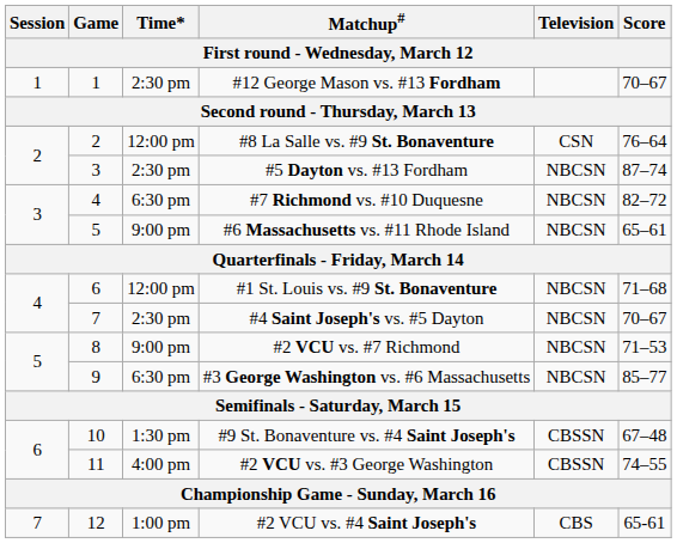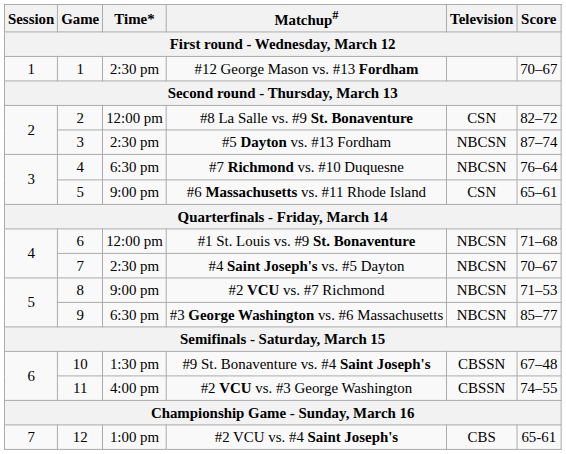#8 La Salle vs. #9 St. Bonaventure | Score: 76–64 -> 82–72
#7 Richmond vs. #10 Duquesne | Score: 82–72 -> 76–64
#6 Massachusetts vs. #11 Rhode Island | Television: NBCSN -> CSN
